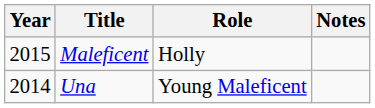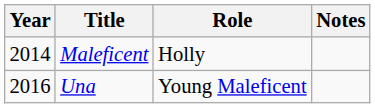Maleficent | Year: 2015 -> 2014
Una | Year: 2014 -> 2016
